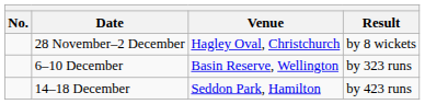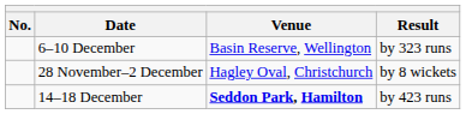rows swapped: 28 November–2 December <-> 6–10 December
14–18 December | Venue: normal -> bold
